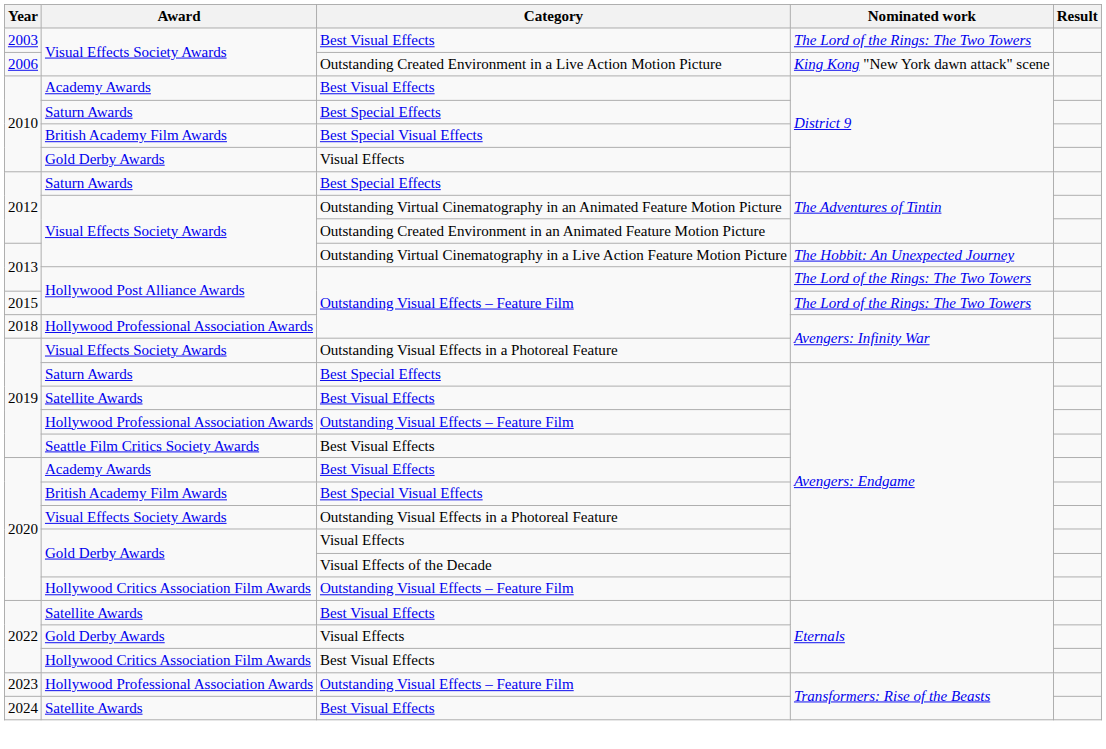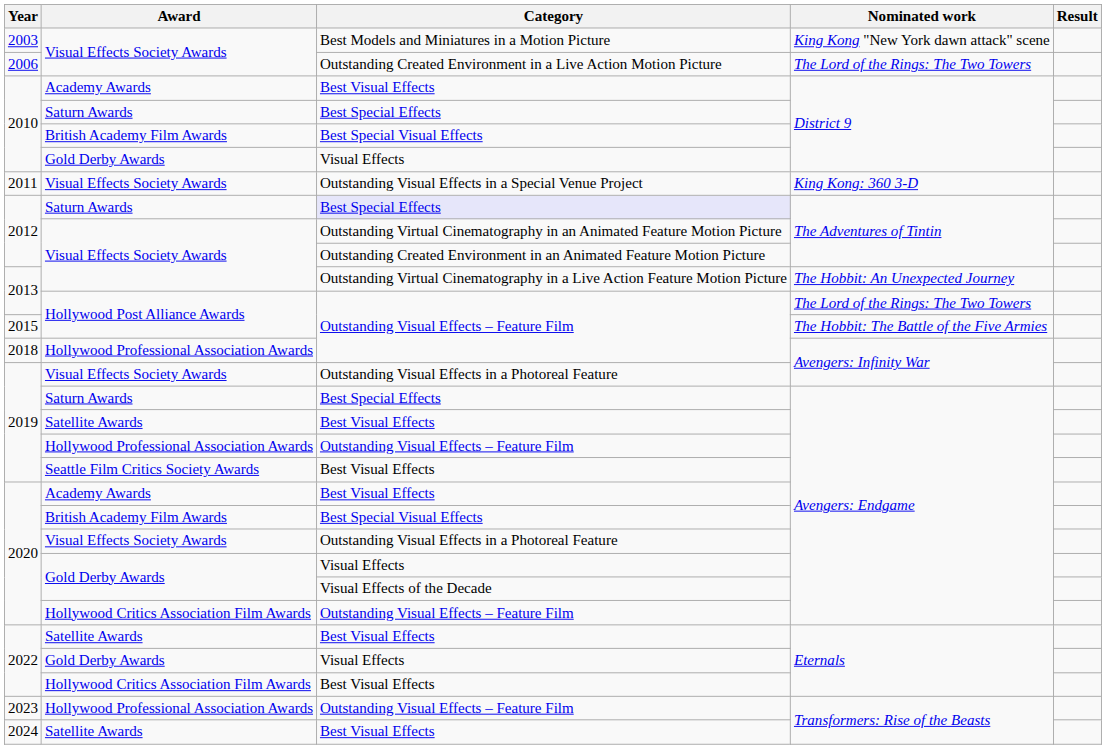2003 | Category: Best Visual Effects -> Best Models and Miniatures in a Motion Picture
2003 | Nominated work: The Lord of the Rings: The Two Towers -> King Kong "New York dawn attack" scene
2006 | Nominated work: King Kong "New York dawn attack" scene -> The Lord of the Rings: The Two Towers
+ row: 2011 | Visual Effects Society Awards | Outstanding Visual Effects in a Special Venue Project | King Kong: 360 3-D
2012 / Saturn Awards | Category: no background -> lavender background
2015 | Nominated work: The Lord of the Rings: The Two Towers -> The Hobbit: The Battle of the Five Armies
